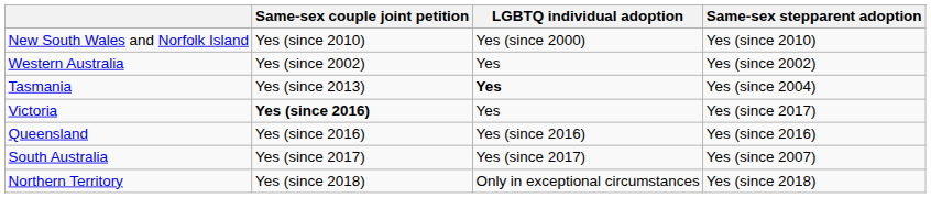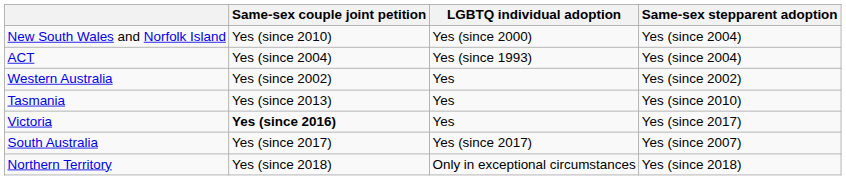New South Wales and Norfolk Island | Same-sex stepparent adoption: Yes (since 2010) -> Yes (since 2004)
+ row: ACT | Yes (since 2004) | Yes (since 1993) | Yes (since 2004)
Tasmania | LGBTQ individual adoption: bold -> normal
Tasmania | Same-sex stepparent adoption: Yes (since 2004) -> Yes (since 2010)
- row: Queensland | Yes (since 2016) | Yes (since 2016) | Yes (since 2016)
